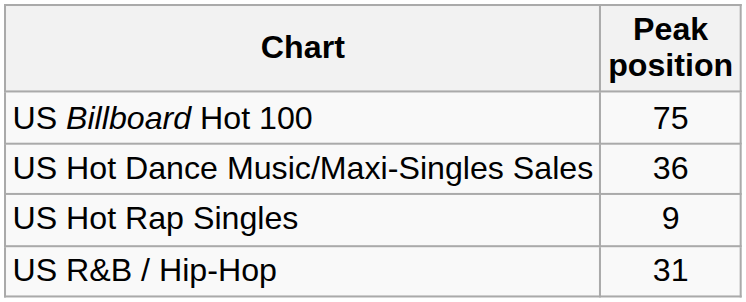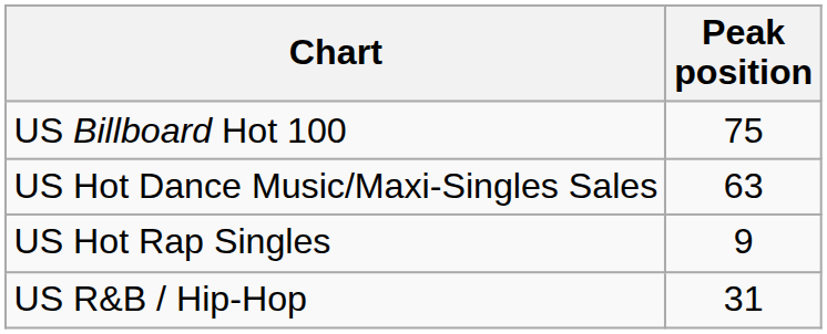US Hot Dance Music/Maxi-Singles Sales | Peak position: 36 -> 63
